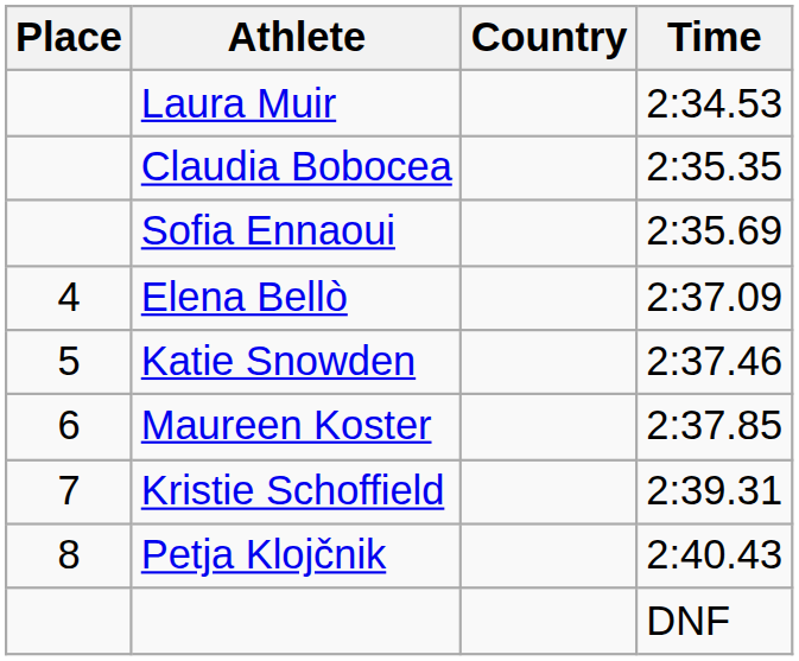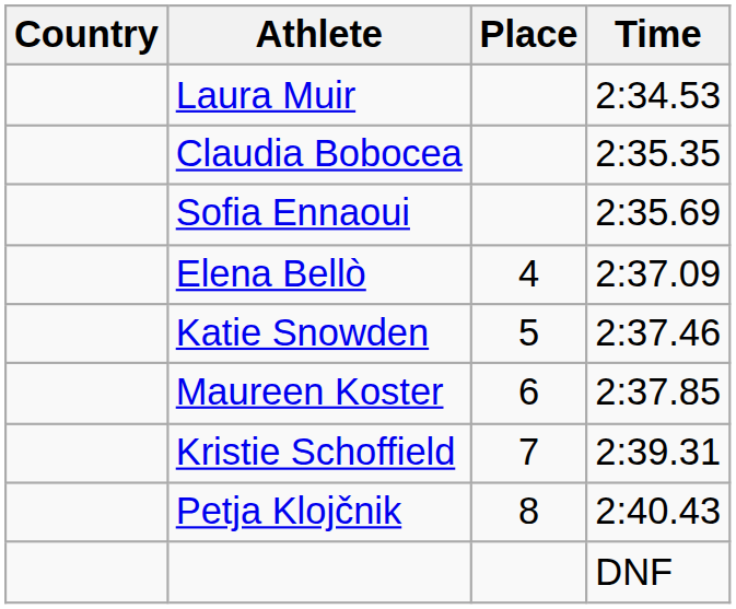columns swapped: Place <-> Country
